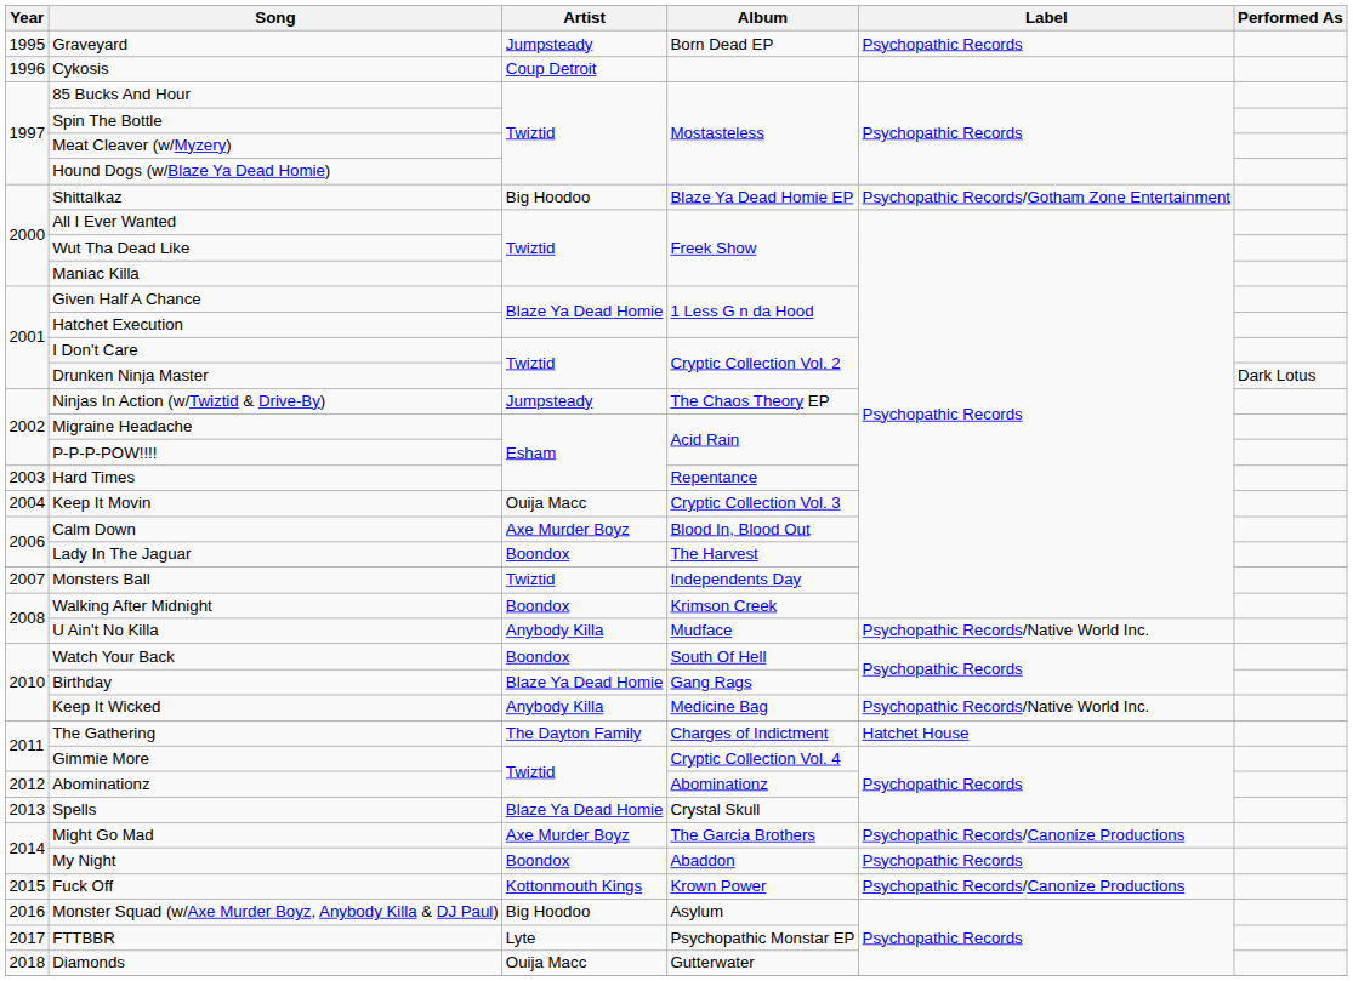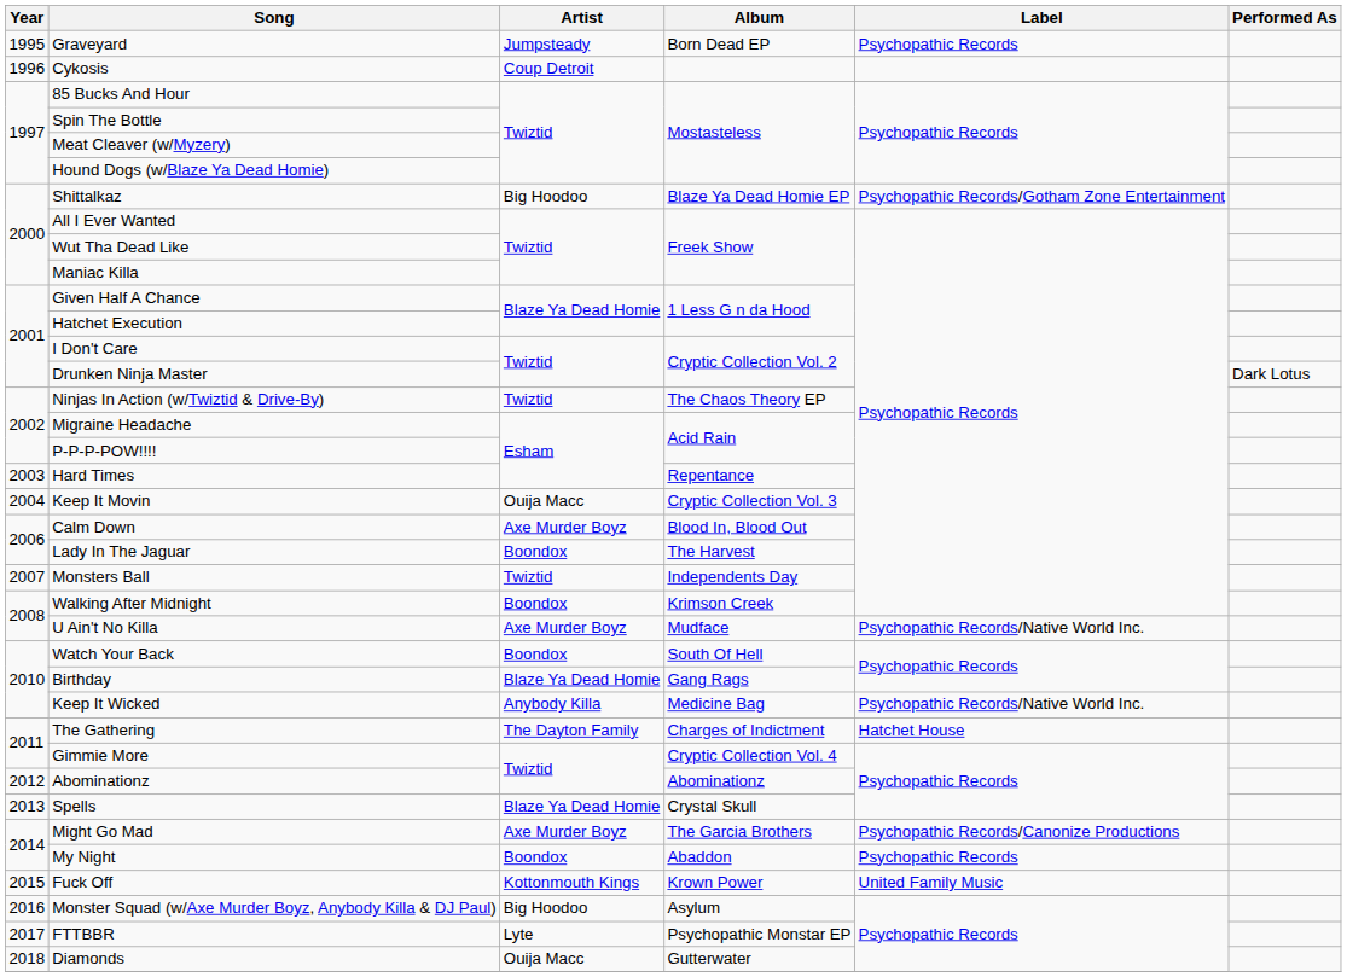Ninjas In Action (w/Twiztid & Drive-By) | Artist: Jumpsteady -> Twiztid
U Ain't No Killa | Artist: Anybody Killa -> Axe Murder Boyz
Fuck Off | Label: Psychopathic Records/Canonize Productions -> United Family Music
